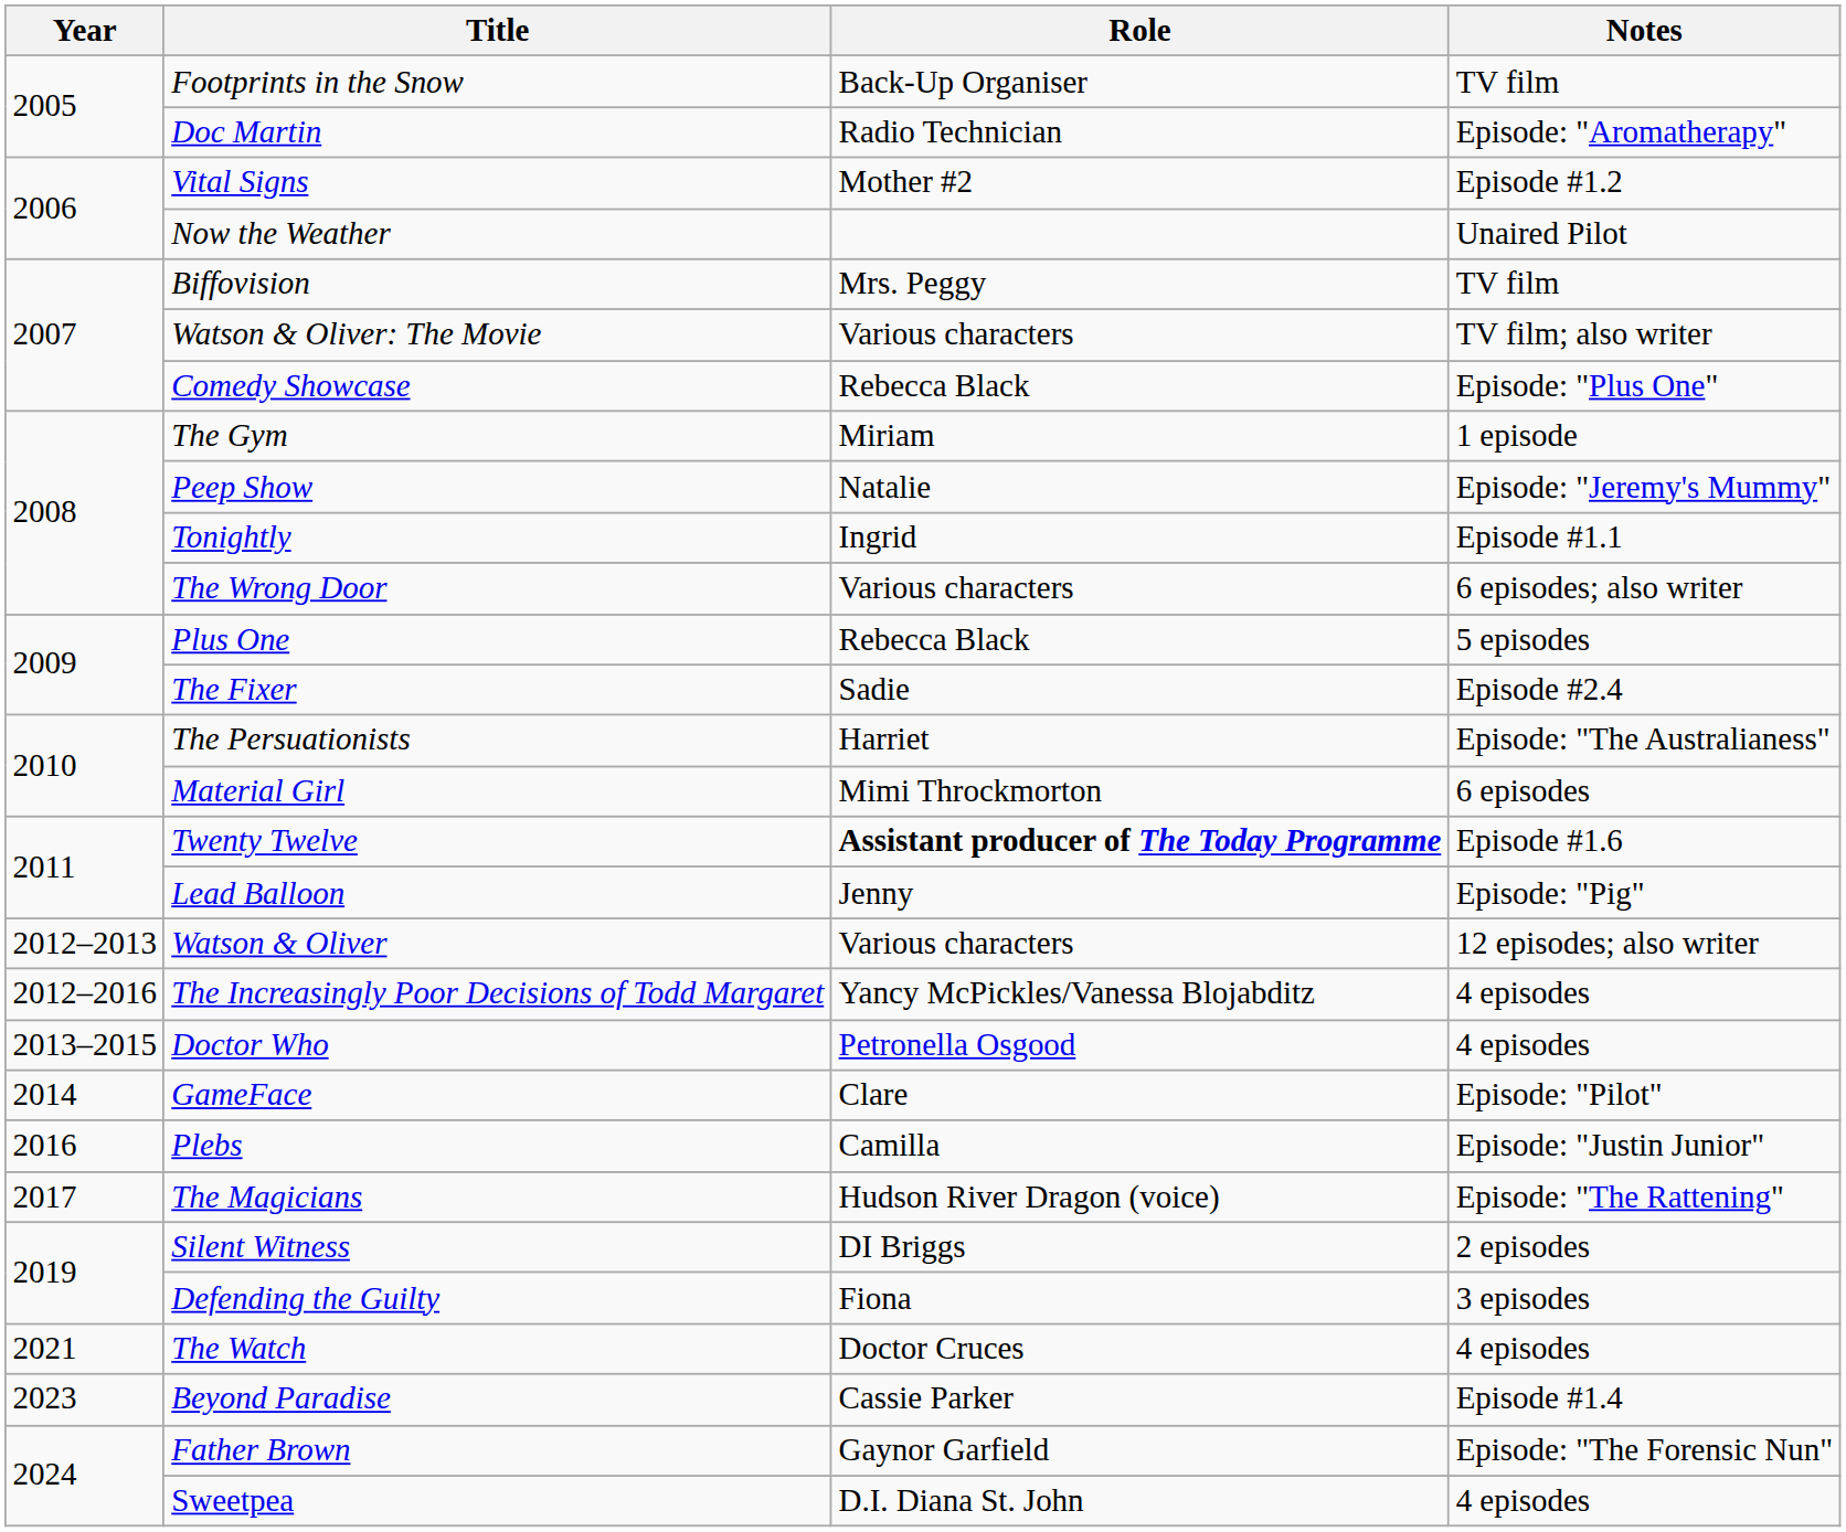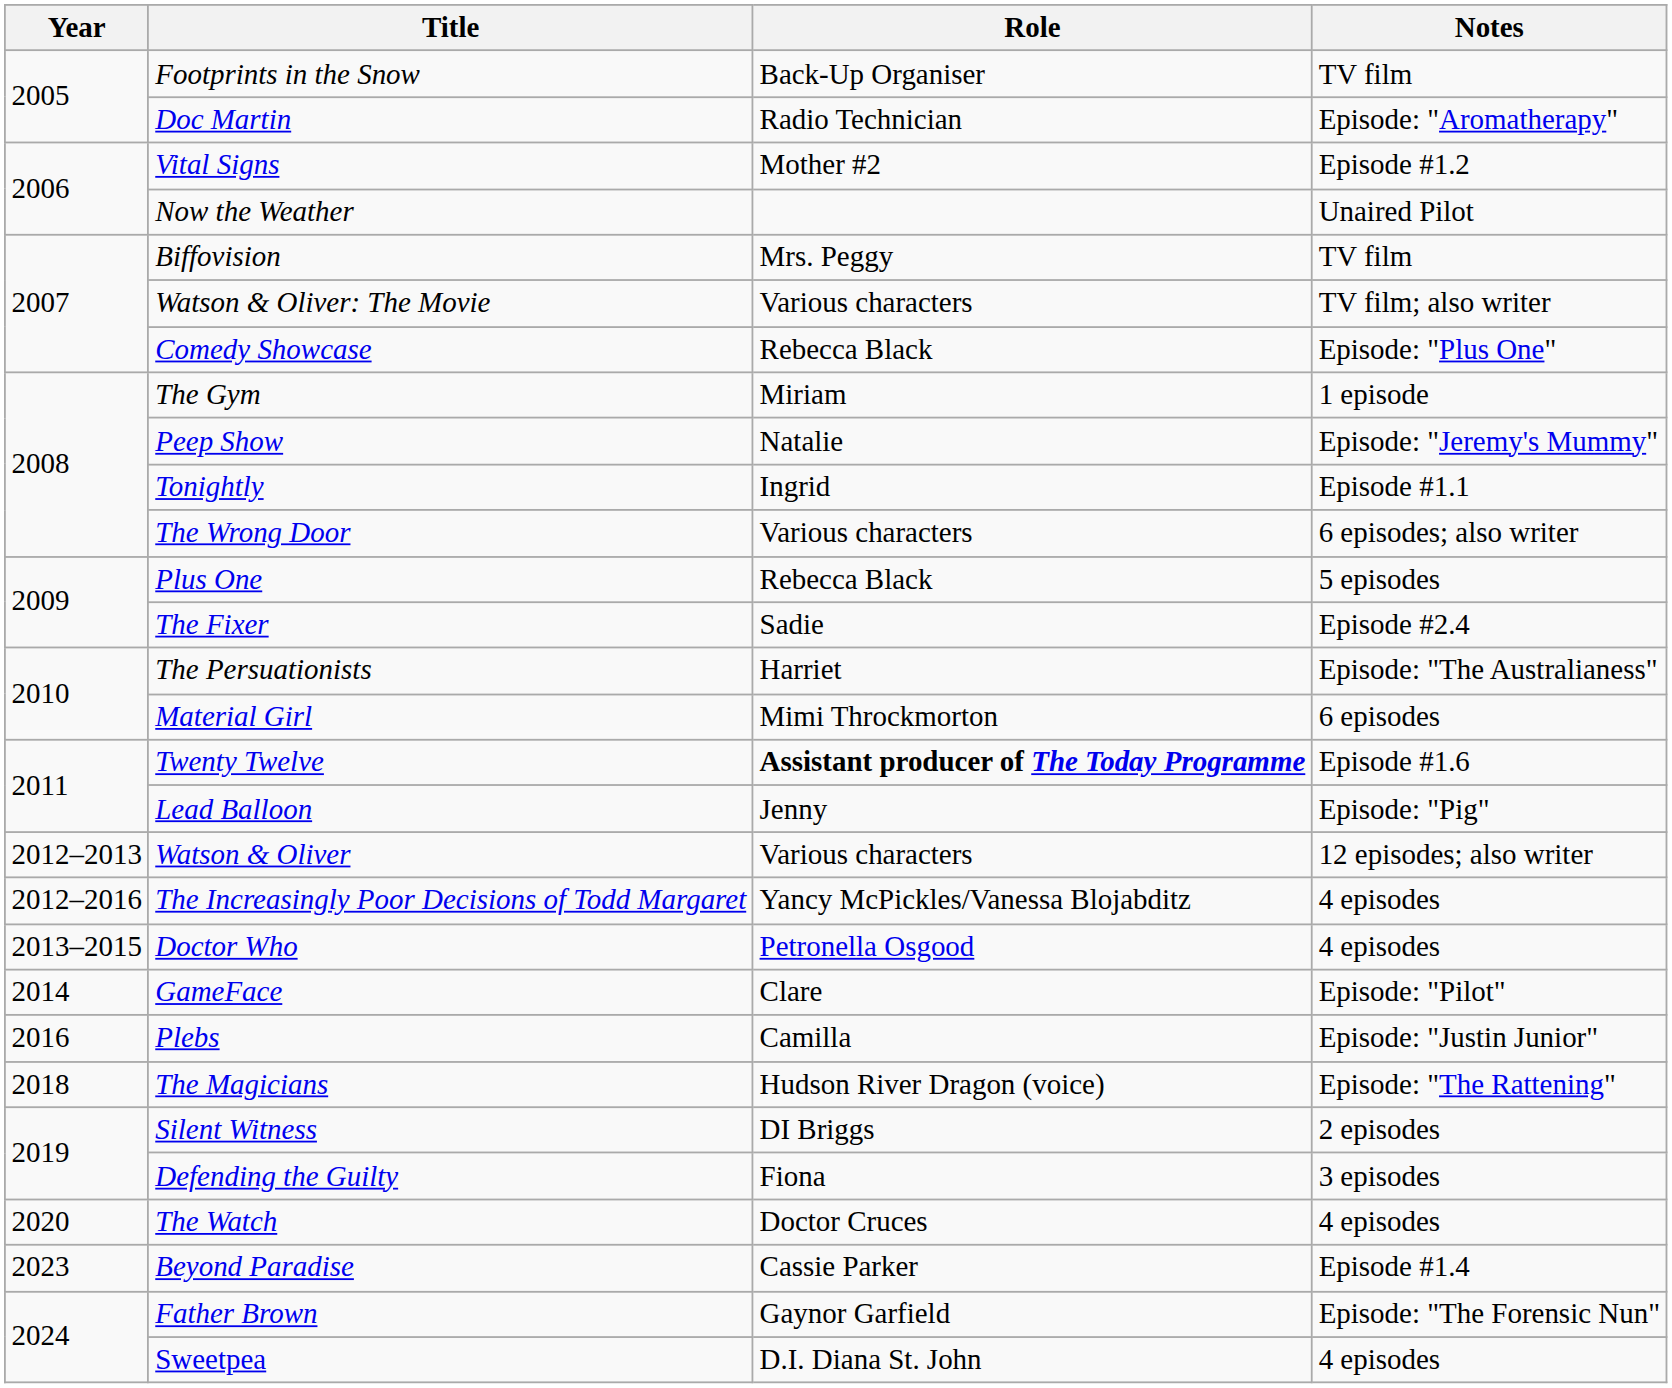The Magicians | Year: 2017 -> 2018
The Watch | Year: 2021 -> 2020
